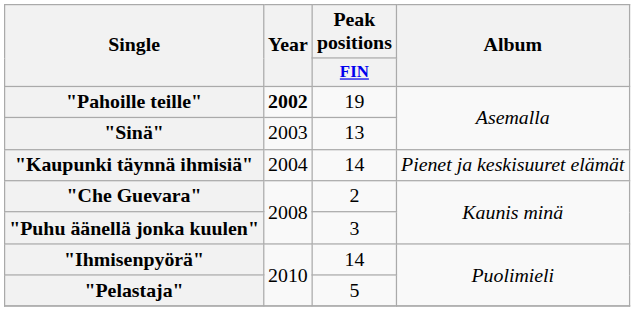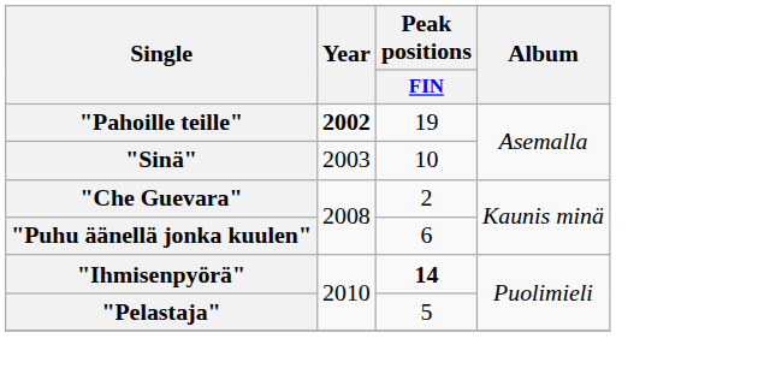"Sinä" | Peak positions / FIN: 13 -> 10
- row: "Kaupunki täynnä ihmisiä" | 2004 | 14 | Pienet ja keskisuuret elämät
"Puhu äänellä jonka kuulen" | Peak positions / FIN: 3 -> 6
"Ihmisenpyörä" | Peak positions / FIN: normal -> bold
